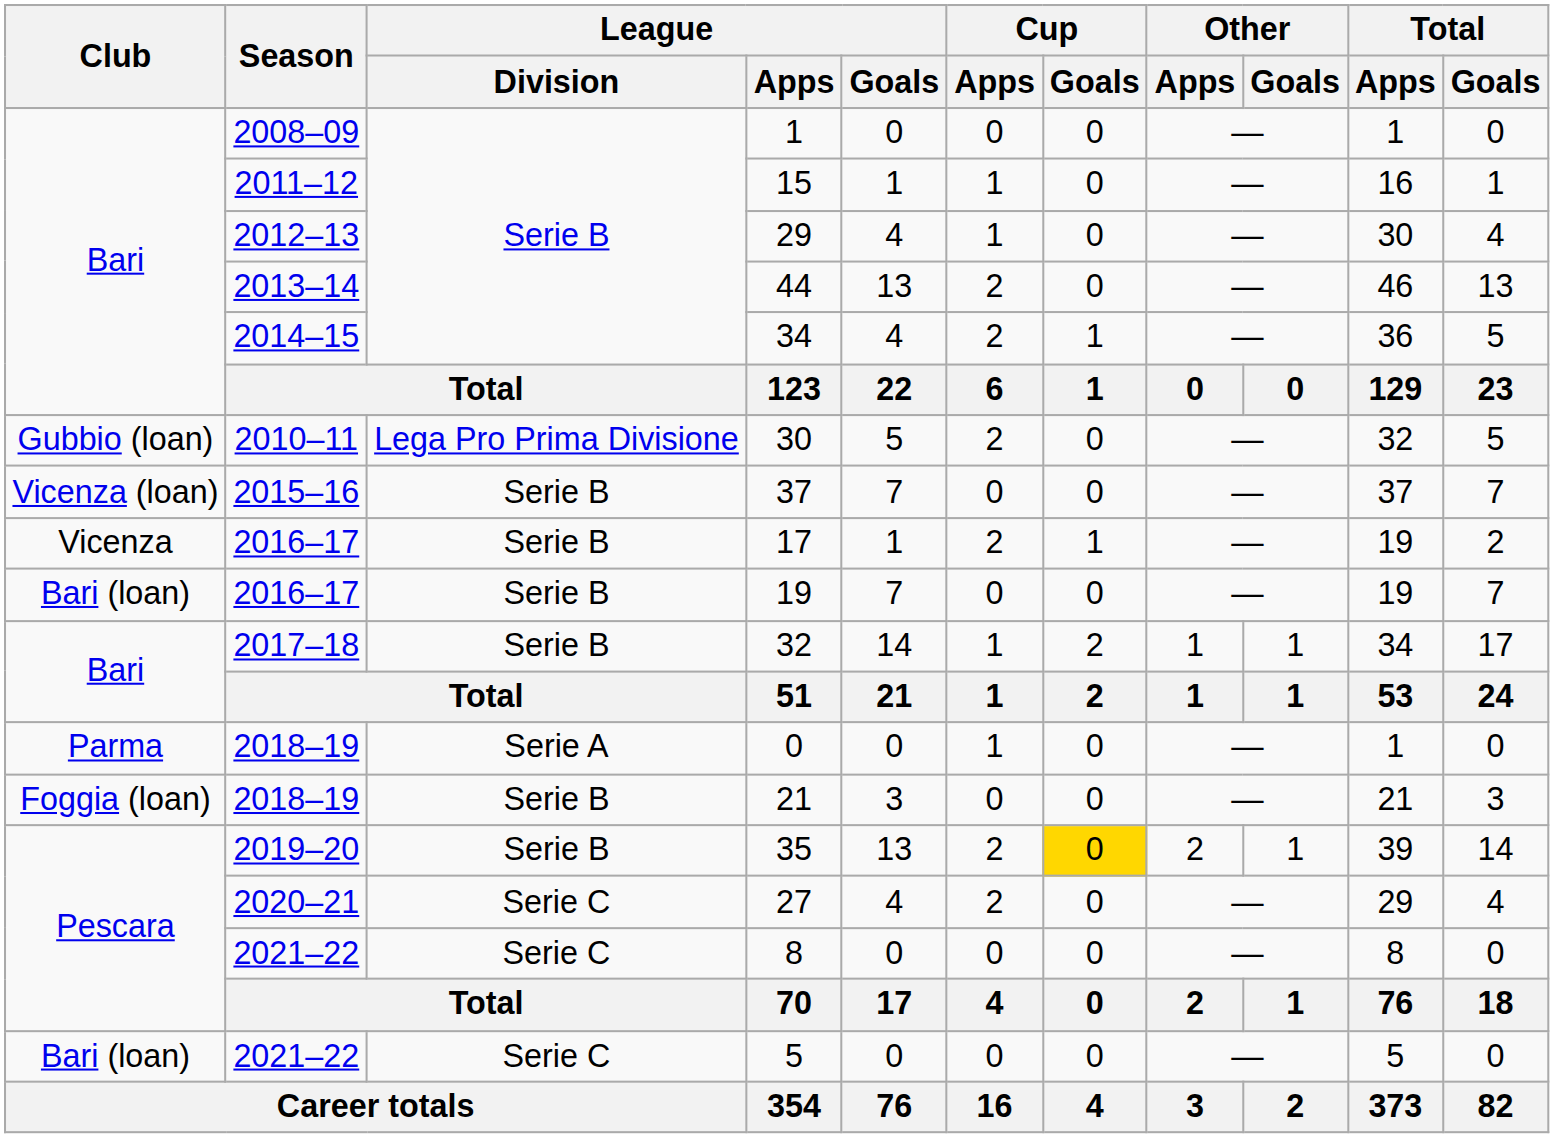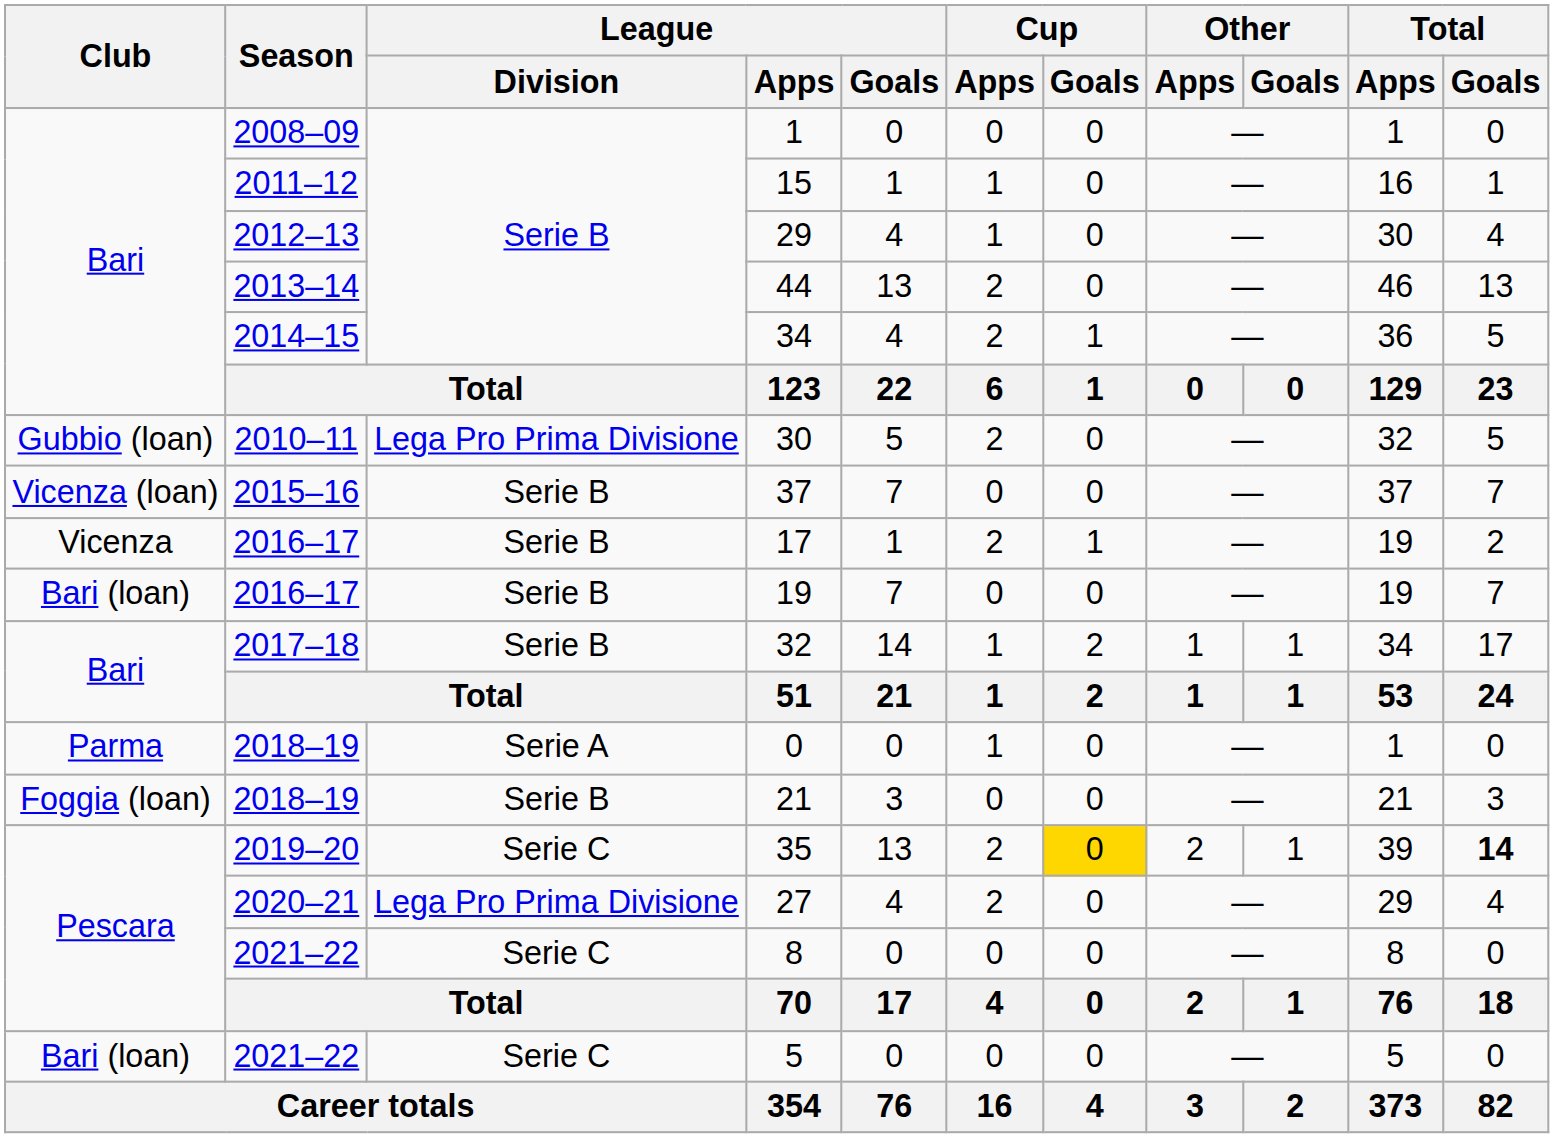35 | League / Division: Serie B -> Serie C
35 | Total / Goals: normal -> bold
27 | League / Division: Serie C -> Lega Pro Prima Divisione
